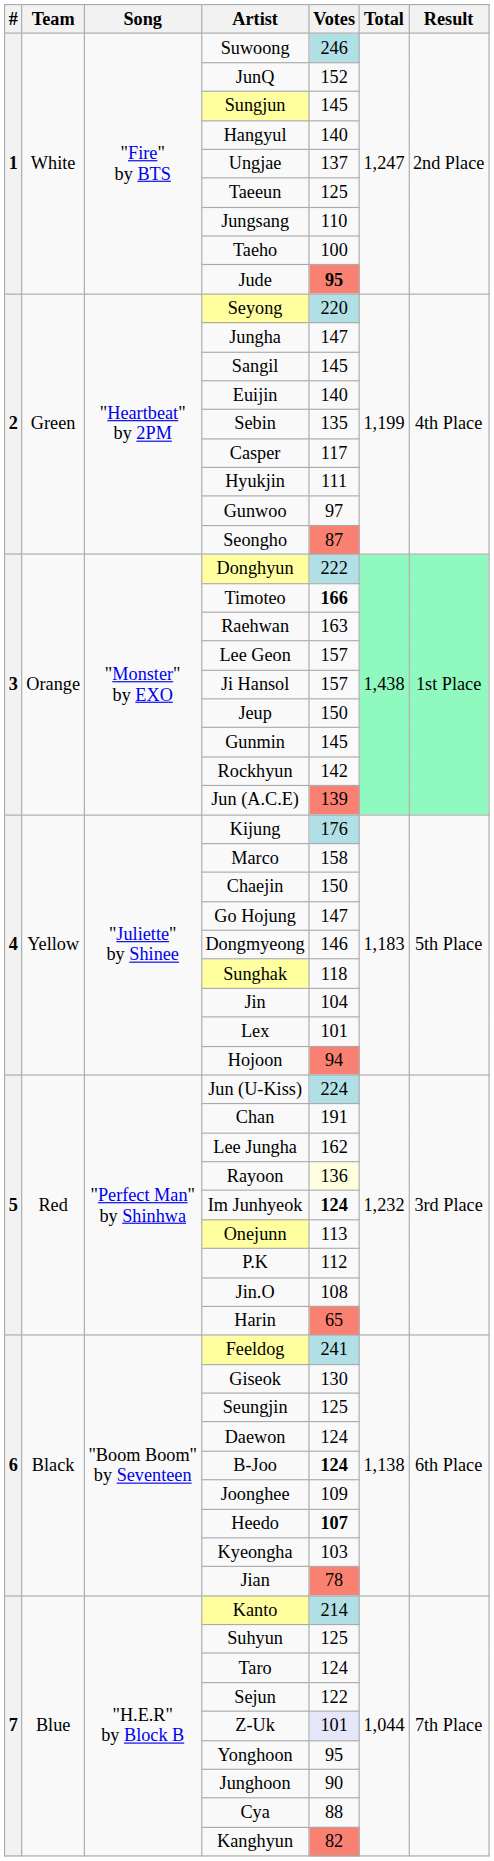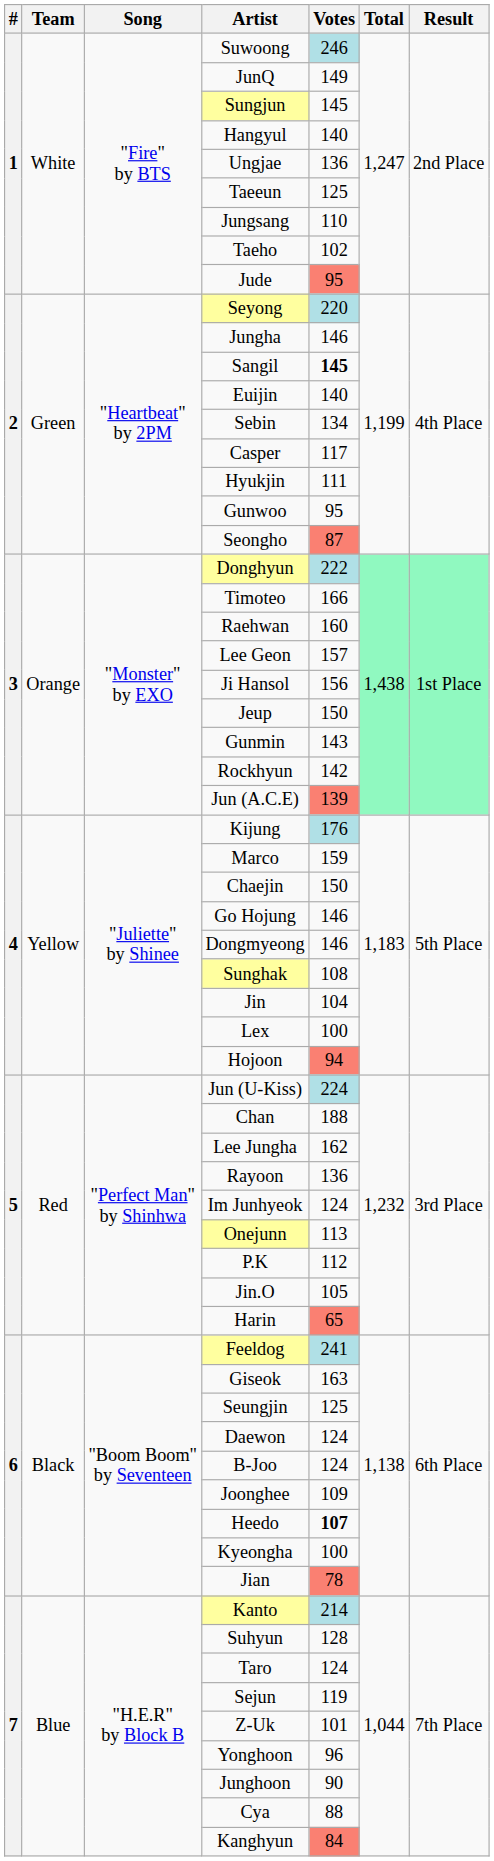JunQ | Votes: 152 -> 149
Ungjae | Votes: 137 -> 136
Taeho | Votes: 100 -> 102
Jude | Votes: bold -> normal
Jungha | Votes: 147 -> 146
Sangil | Votes: normal -> bold
Sebin | Votes: 135 -> 134
Gunwoo | Votes: 97 -> 95
Timoteo | Votes: bold -> normal
Raehwan | Votes: 163 -> 160
Ji Hansol | Votes: 157 -> 156
Gunmin | Votes: 145 -> 143
Marco | Votes: 158 -> 159
Go Hojung | Votes: 147 -> 146
Sunghak | Votes: 118 -> 108
Lex | Votes: 101 -> 100
Chan | Votes: 191 -> 188
Rayoon | Votes: lightyellow background -> no background
Im Junhyeok | Votes: bold -> normal
Jin.O | Votes: 108 -> 105
Giseok | Votes: 130 -> 163
B-Joo | Votes: bold -> normal
Kyeongha | Votes: 103 -> 100
Suhyun | Votes: 125 -> 128
Sejun | Votes: 122 -> 119
Z-Uk | Votes: lavender background -> no background
Yonghoon | Votes: 95 -> 96
Kanghyun | Votes: 82 -> 84
